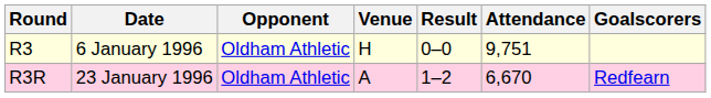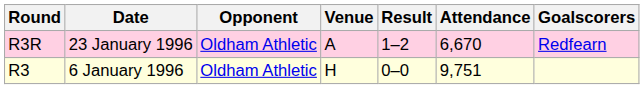rows swapped: R3 <-> R3R
